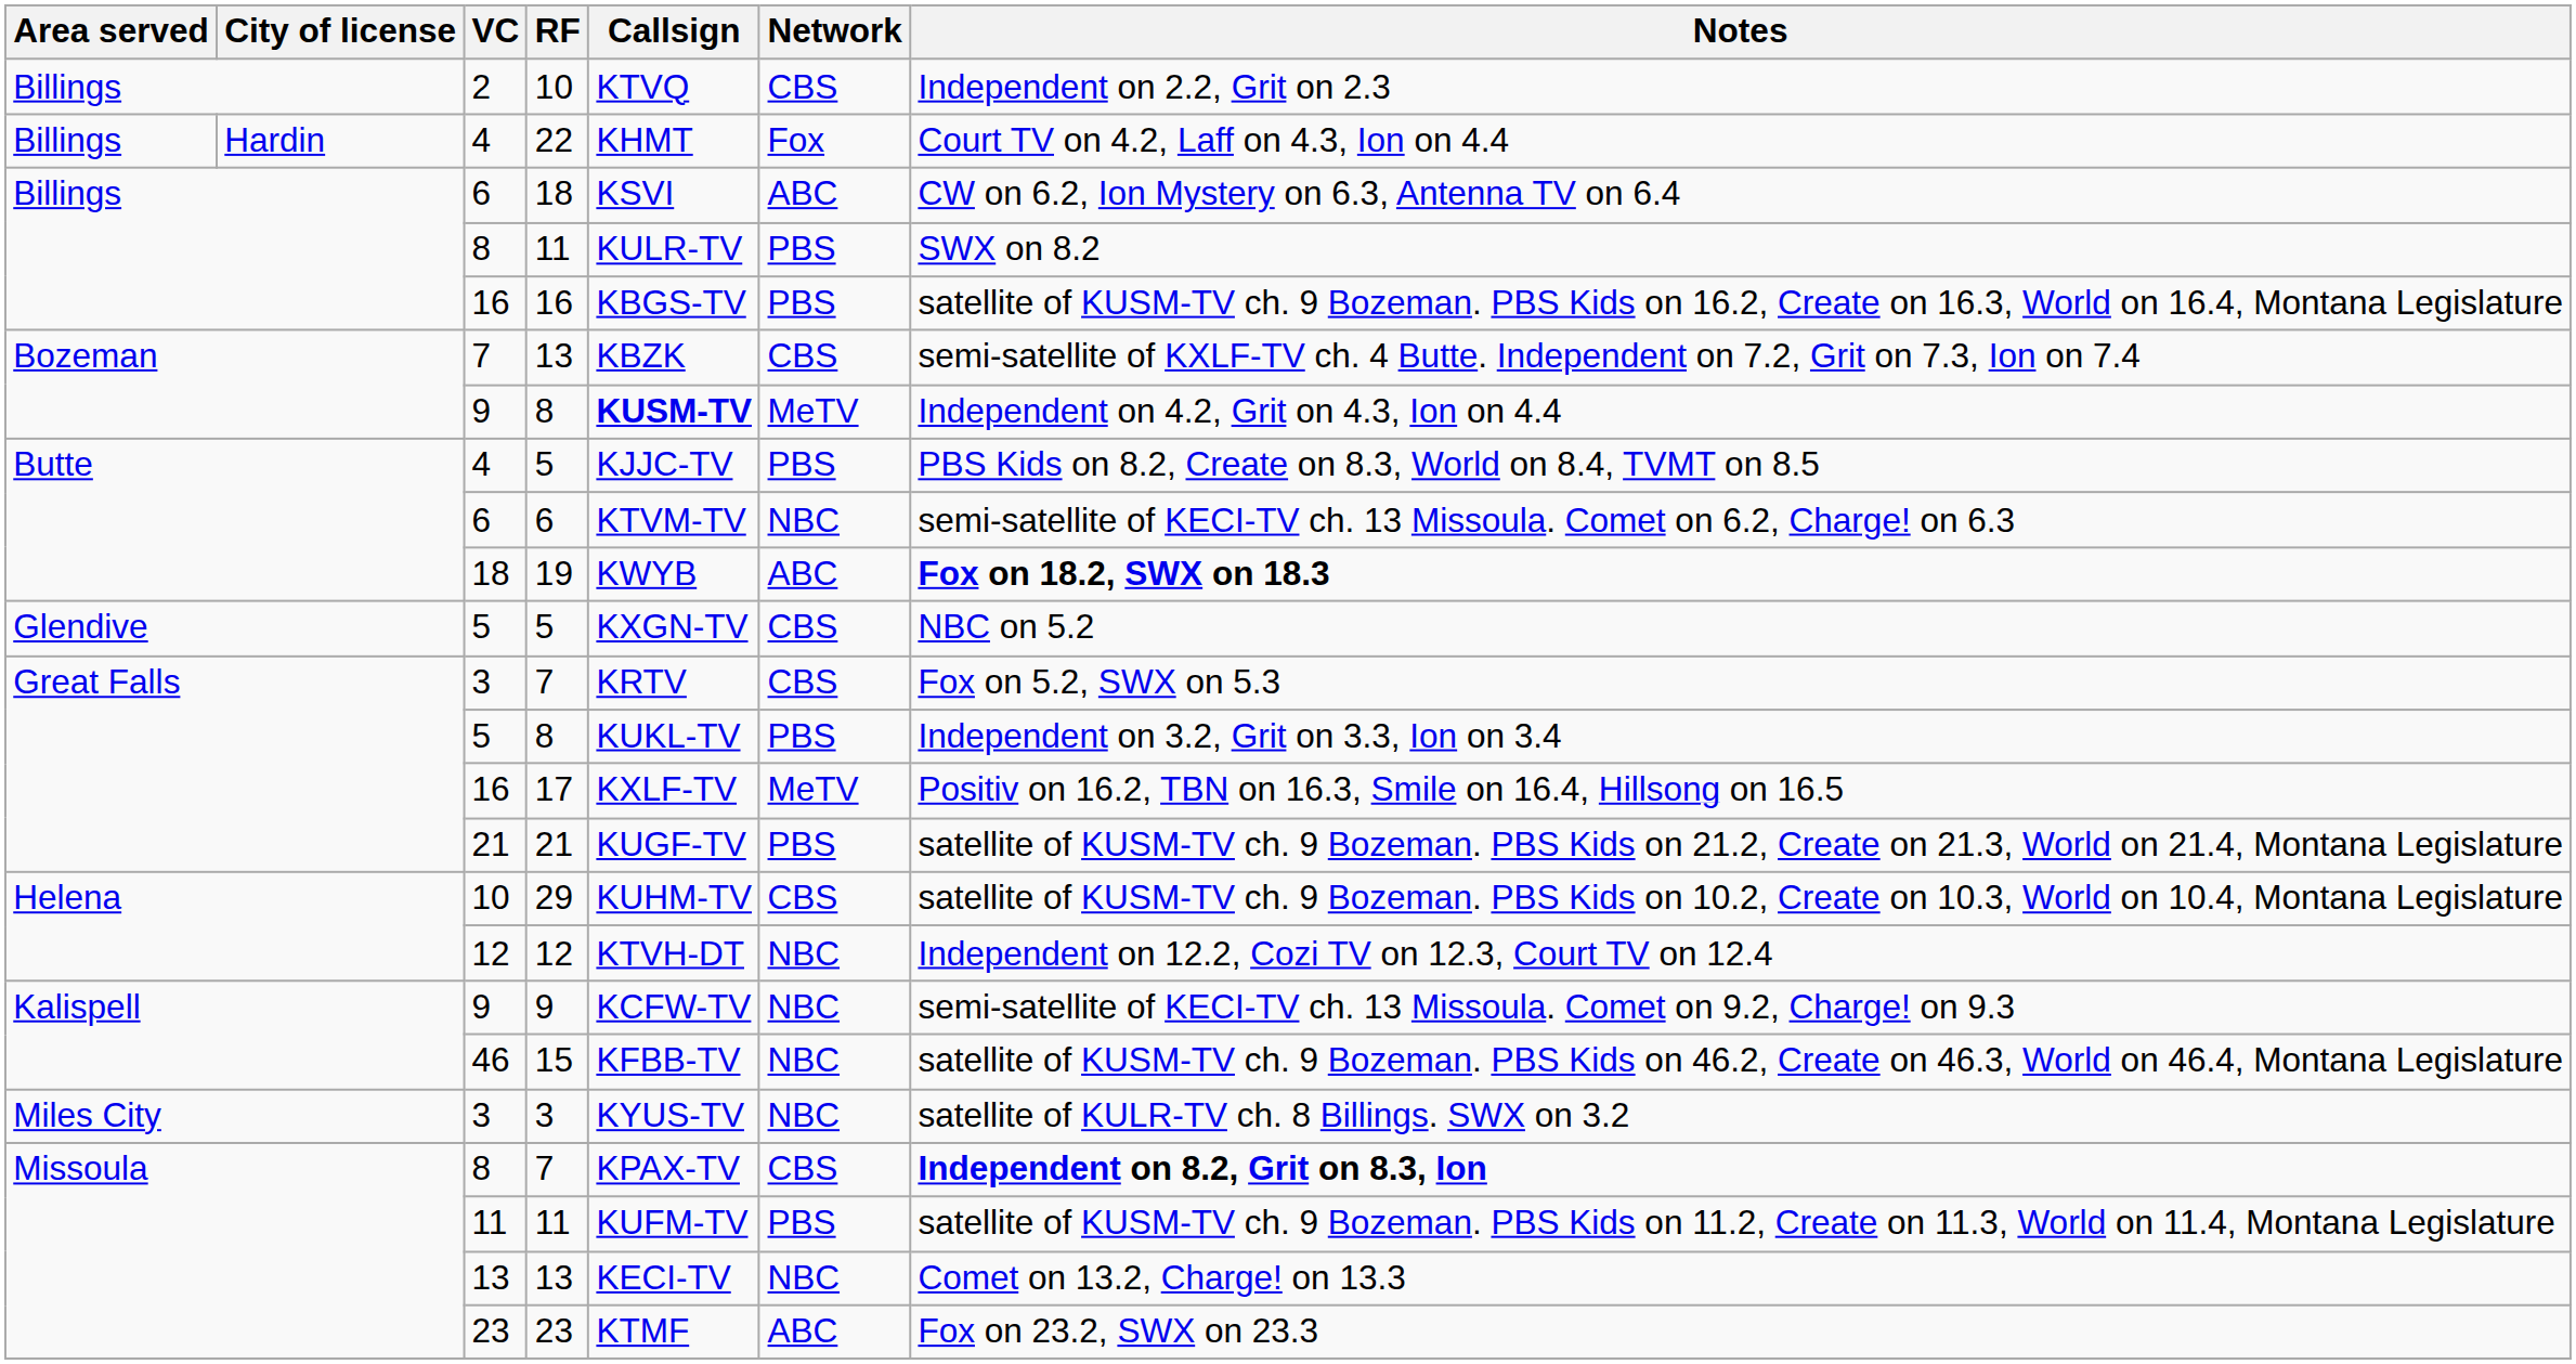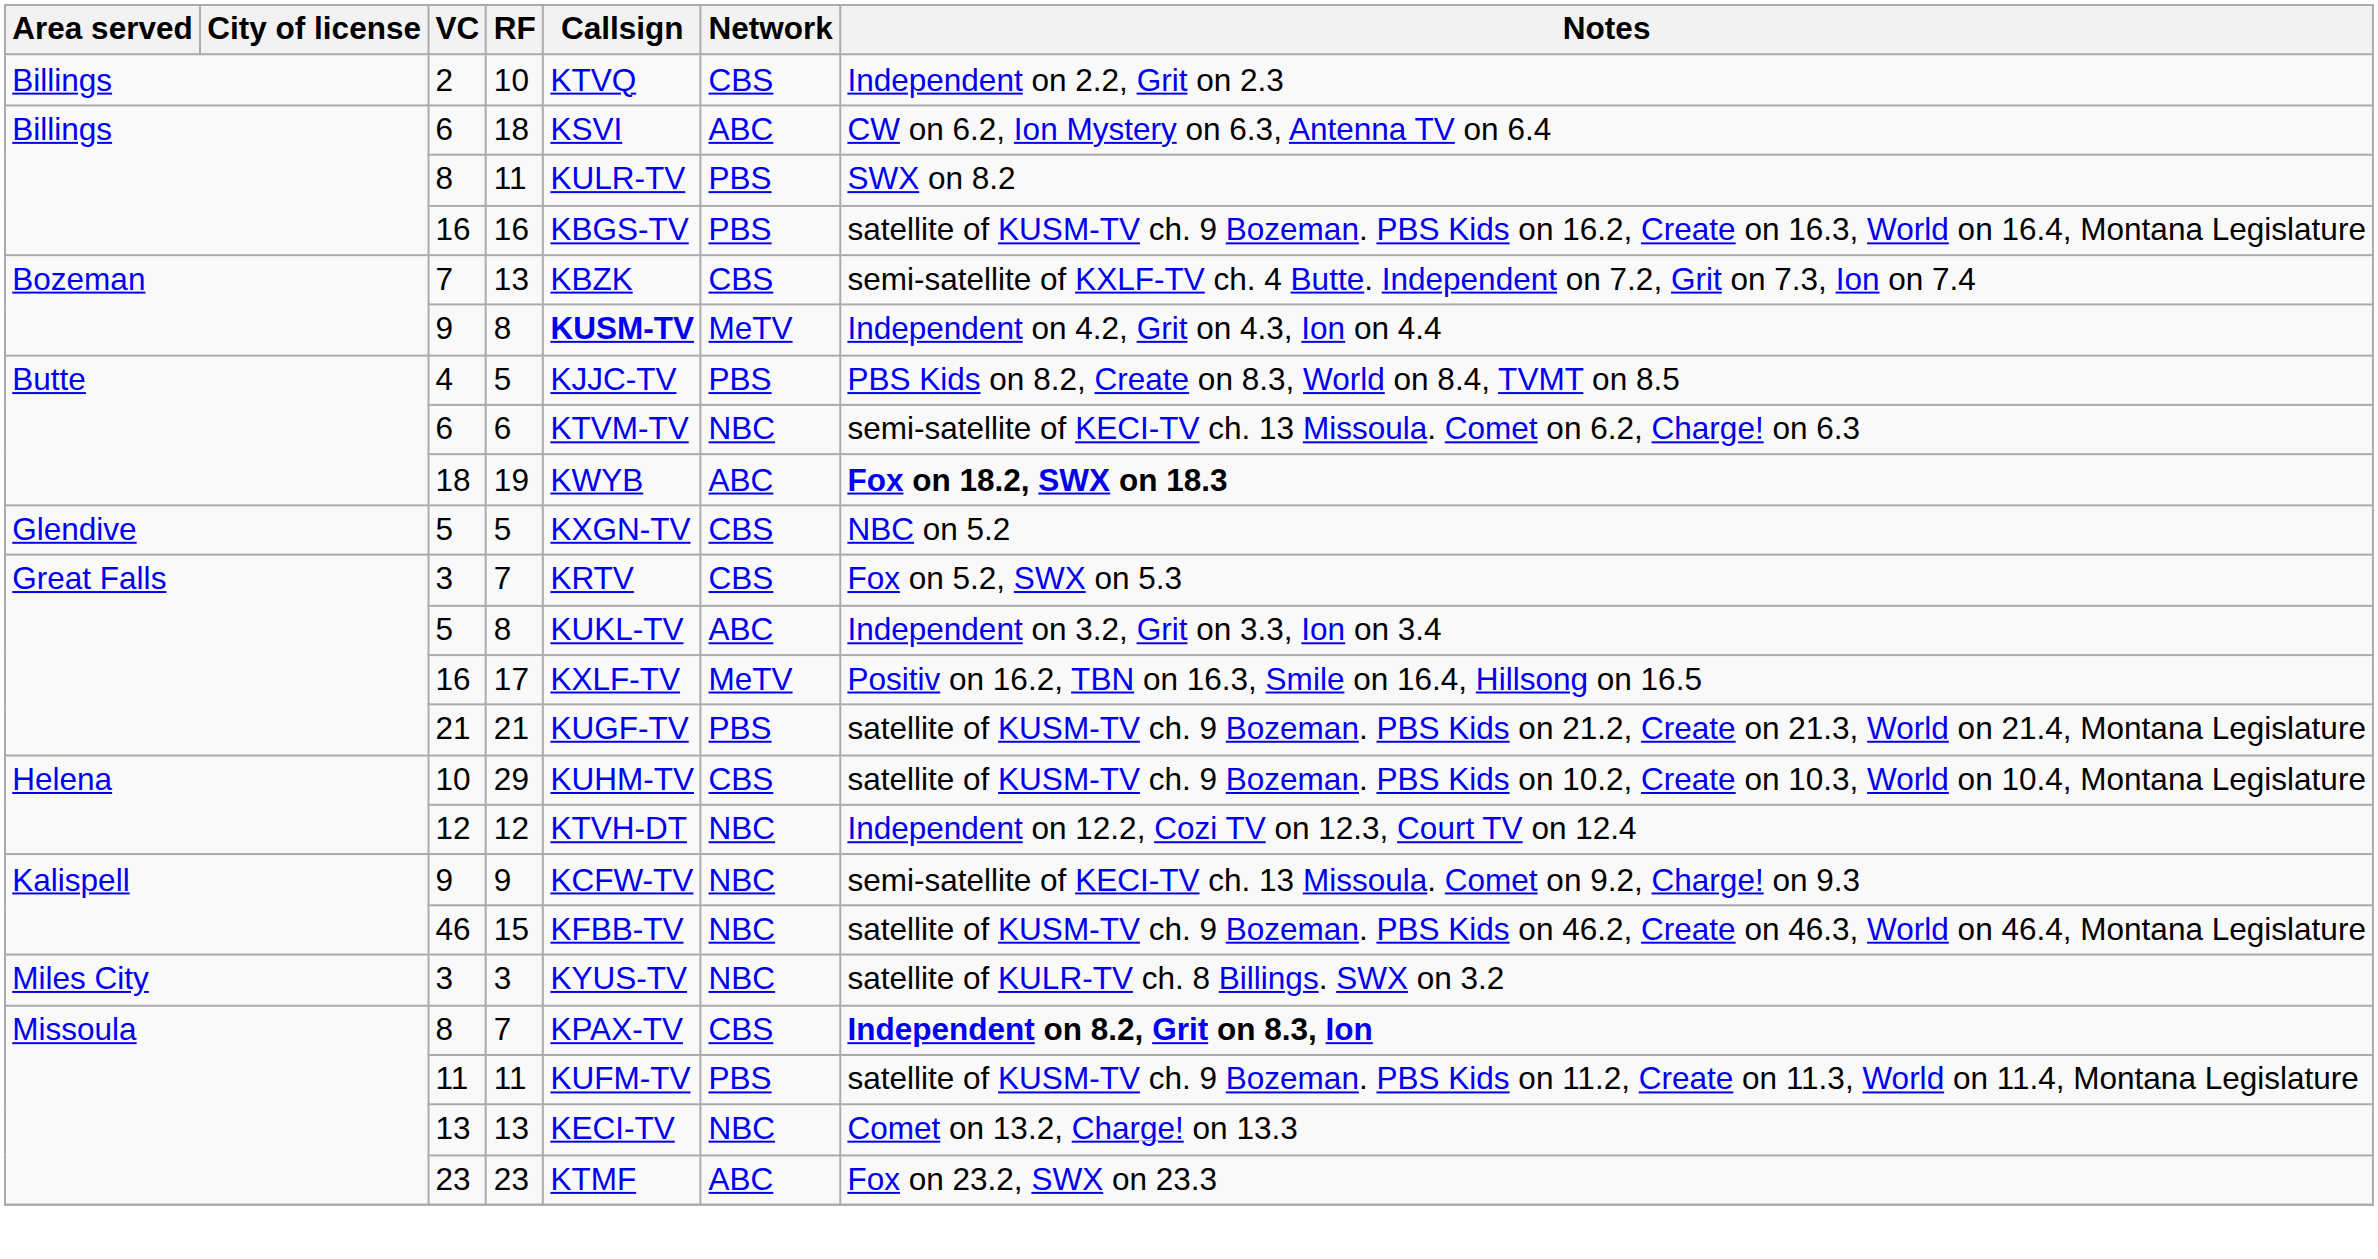- row: Billings | Hardin | 4 | 22 | KHMT | Fox | Court TV on 4.2, Laff on 4.3, Ion on 4.4
5 / 8 | Network: PBS -> ABC
